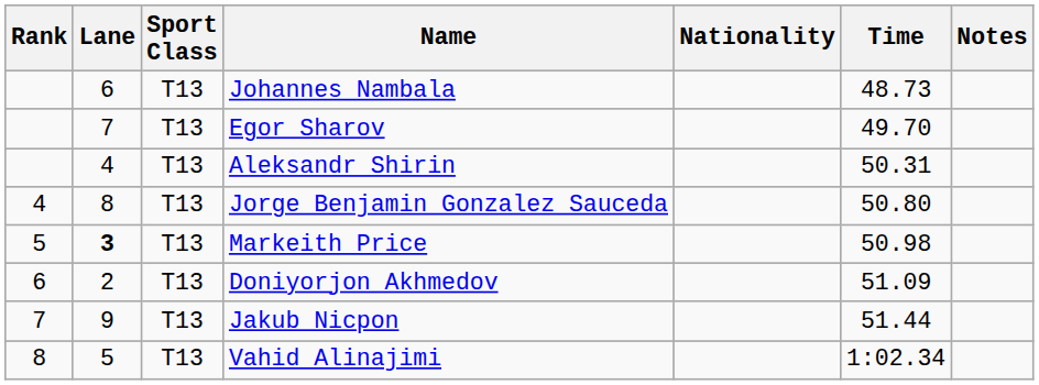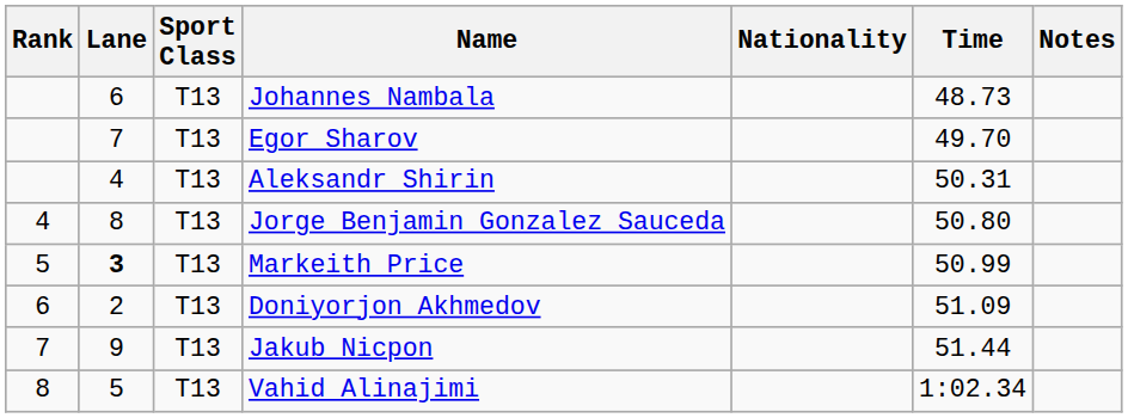Markeith Price | Time: 50.98 -> 50.99
